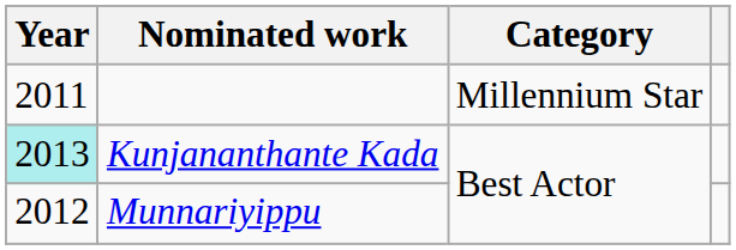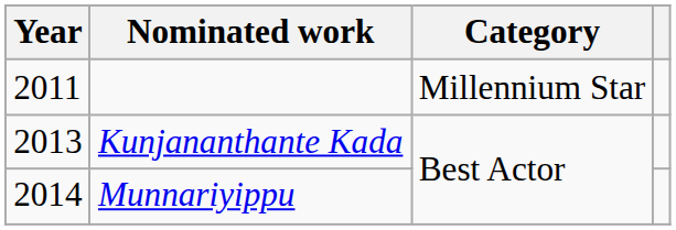Kunjananthante Kada | Year: paleturquoise background -> no background
Munnariyippu | Year: 2012 -> 2014
